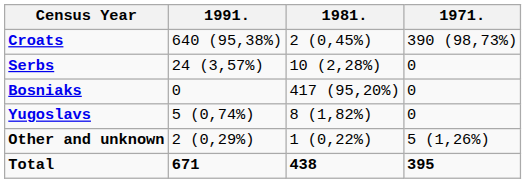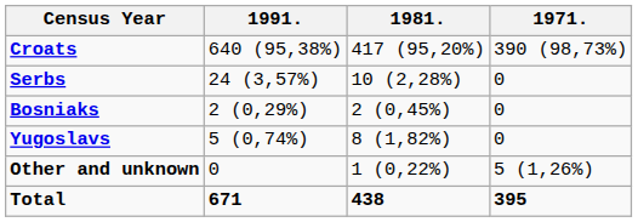Croats | 1981.: 2 (0,45%) -> 417 (95,20%)
Bosniaks | 1991.: 0 -> 2 (0,29%)
Bosniaks | 1981.: 417 (95,20%) -> 2 (0,45%)
Other and unknown | 1991.: 2 (0,29%) -> 0
